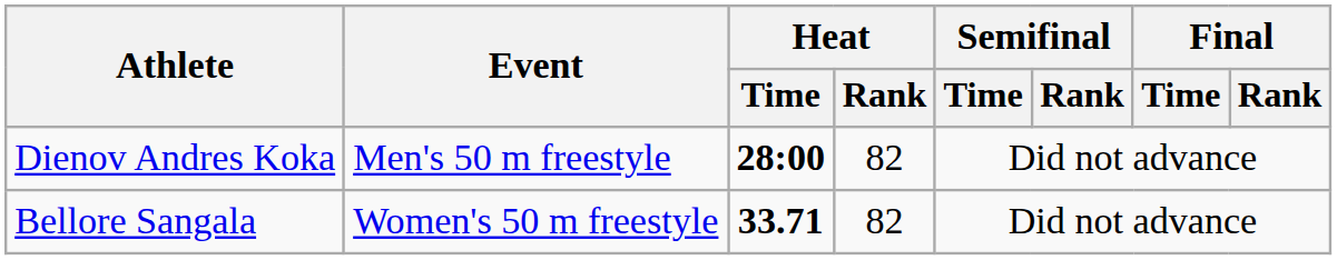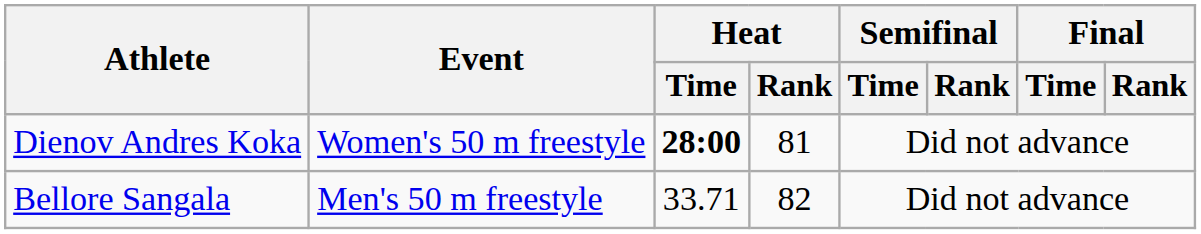Dienov Andres Koka | Event: Men's 50 m freestyle -> Women's 50 m freestyle
Dienov Andres Koka | Heat / Rank: 82 -> 81
Bellore Sangala | Event: Women's 50 m freestyle -> Men's 50 m freestyle
Bellore Sangala | Heat / Time: bold -> normal
